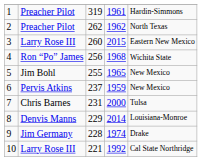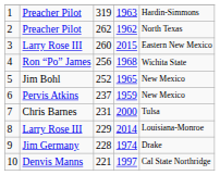1 | column 4: 1961 -> 1963
5 | column 3: 255 -> 252
8 | column 2: Denvis Manns -> Larry Rose III
10 | column 2: Larry Rose III -> Denvis Manns
10 | column 4: 1992 -> 1997
